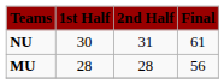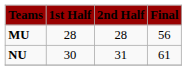rows swapped: NU <-> MU
